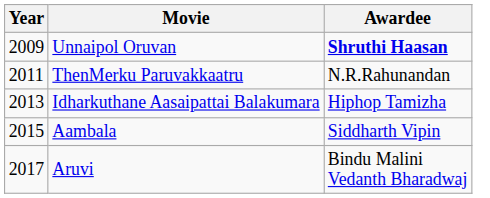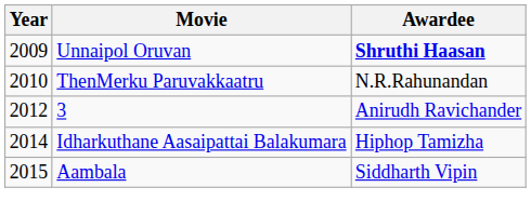ThenMerku Paruvakkaatru | Year: 2011 -> 2010
+ row: 2012 | 3 | Anirudh Ravichander
Idharkuthane Aasaipattai Balakumara | Year: 2013 -> 2014
- row: 2017 | Aruvi | Bindu Malini Vedanth Bharadwaj
